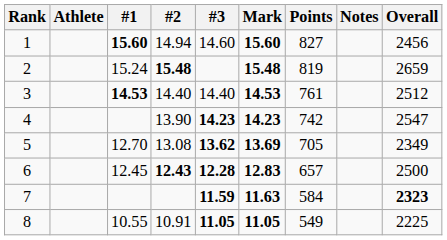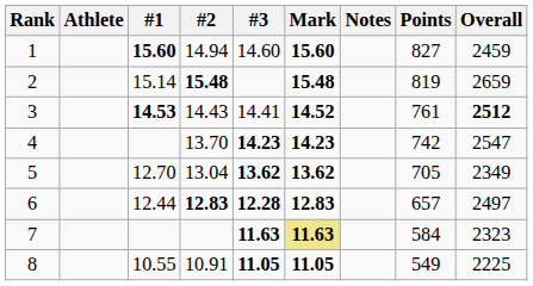columns swapped: Points <-> Notes
1 | Overall: 2456 -> 2459
2 | #1: 15.24 -> 15.14
3 | #2: 14.40 -> 14.43
3 | #3: 14.40 -> 14.41
3 | Mark: 14.53 -> 14.52
3 | Overall: normal -> bold
4 | #2: 13.90 -> 13.70
5 | #2: 13.08 -> 13.04
5 | Mark: 13.69 -> 13.62
6 | #1: 12.45 -> 12.44
6 | #2: 12.43 -> 12.83
6 | Overall: 2500 -> 2497
7 | #3: 11.59 -> 11.63
7 | Mark: no background -> khaki background
7 | Overall: bold -> normal
